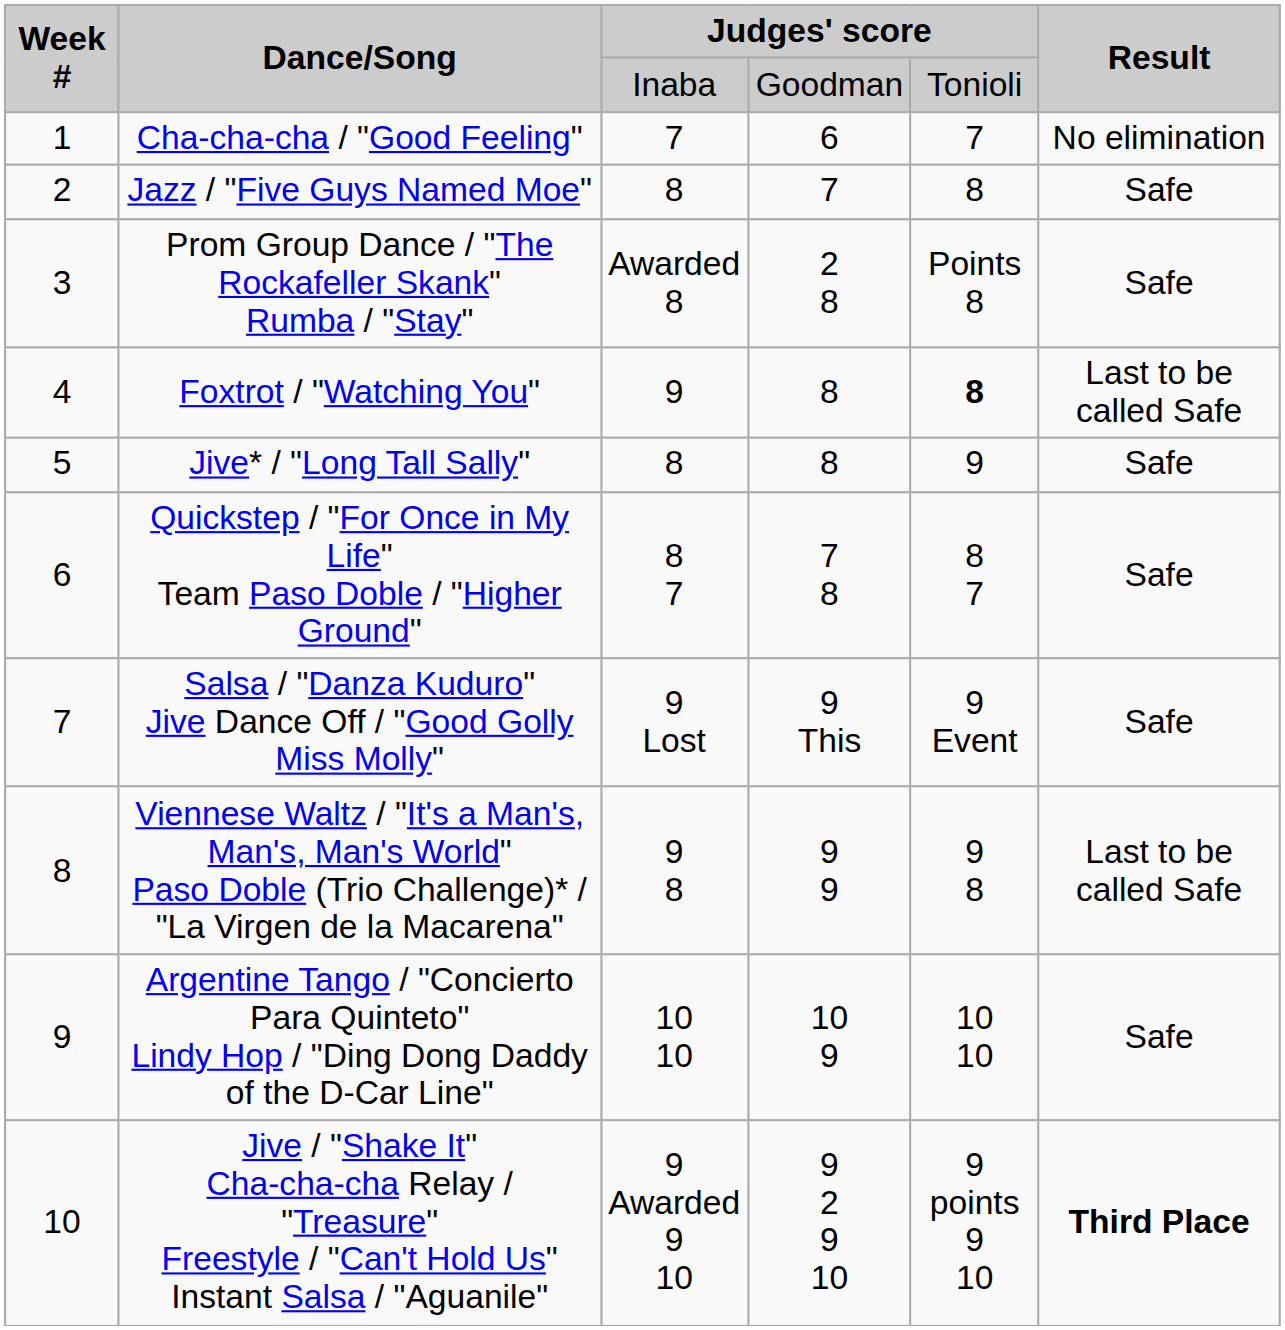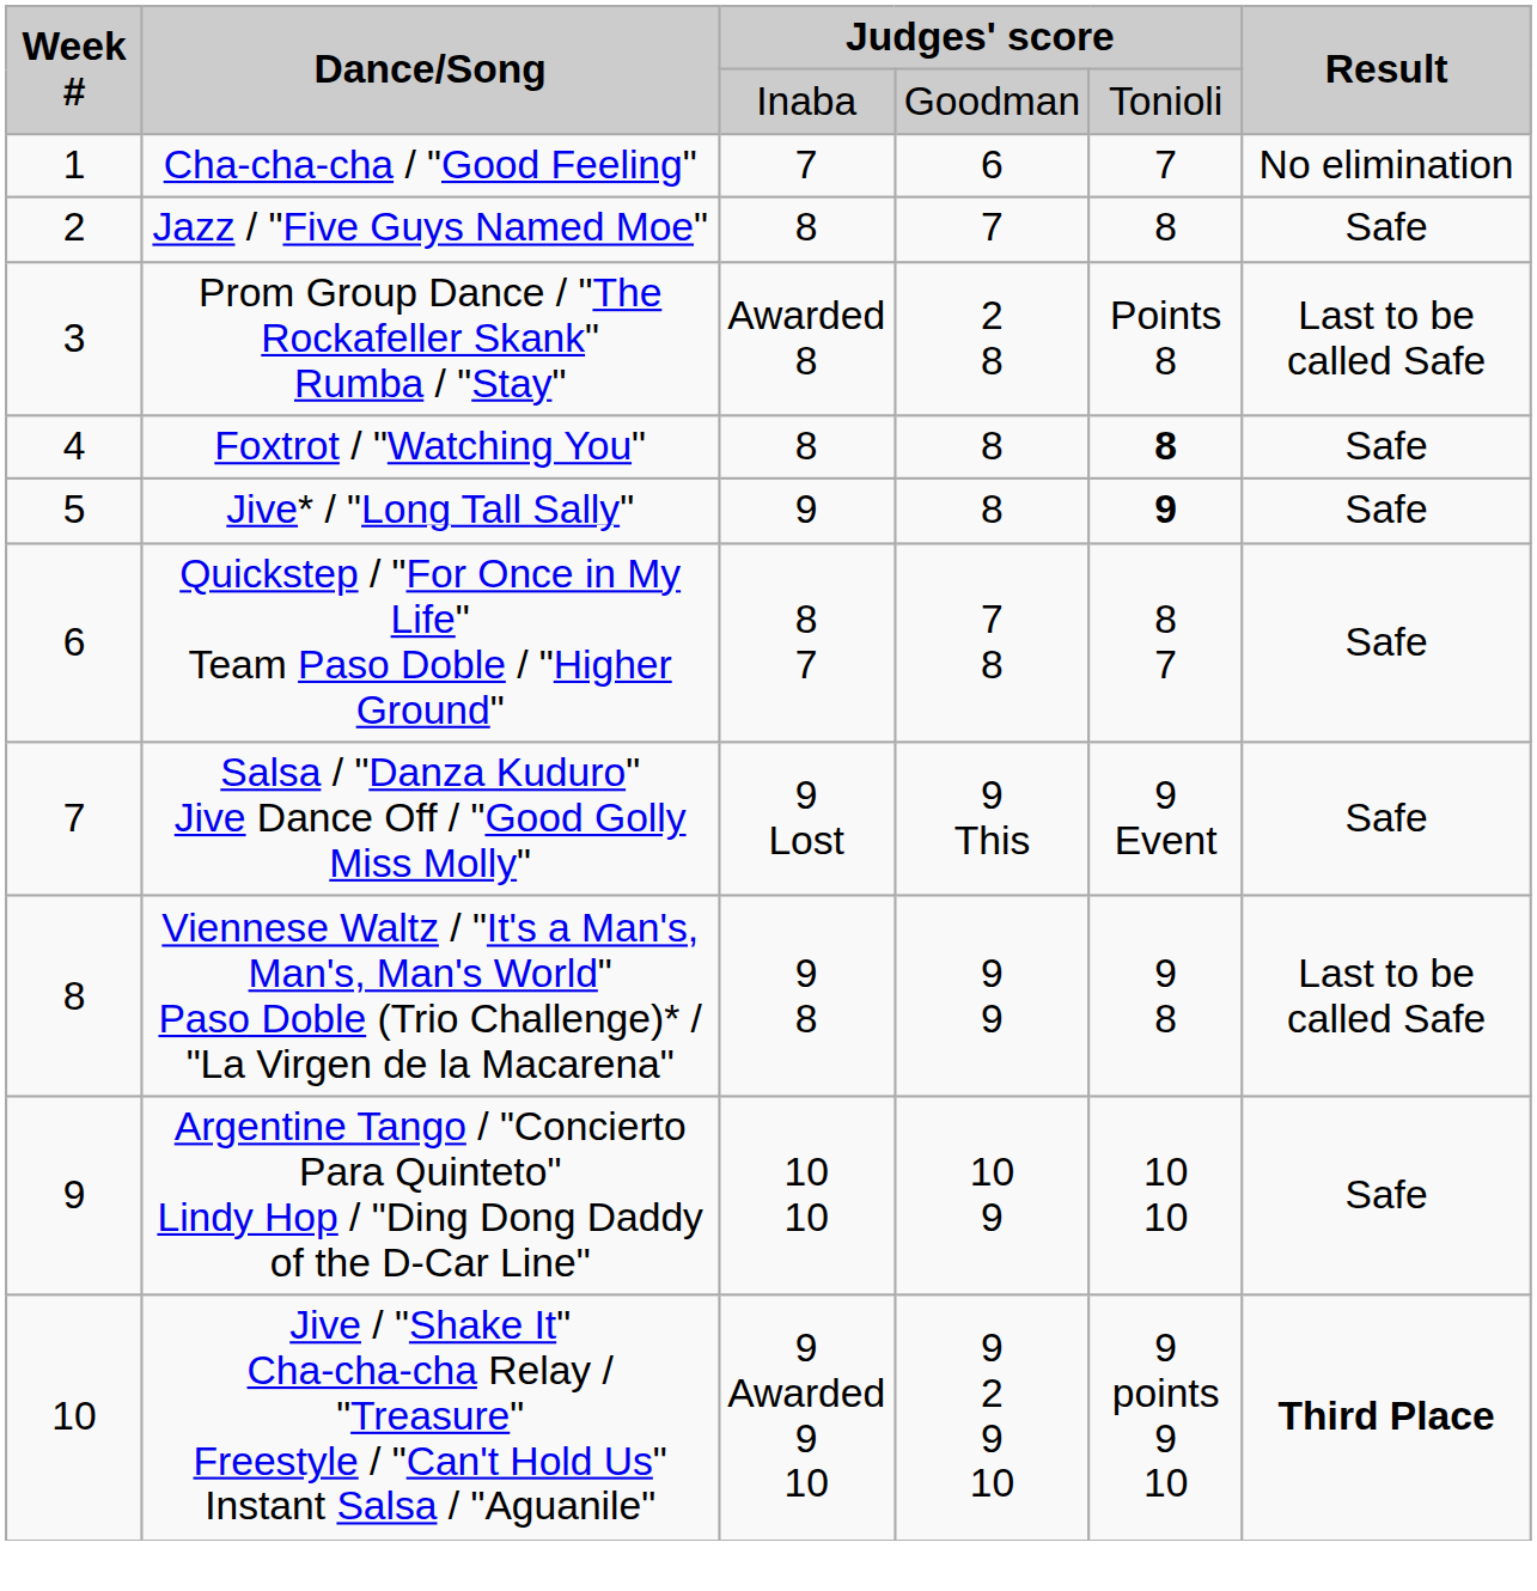Prom Group Dance / "The Rockafeller Skank" Rumba / "Stay" | Result: Safe -> Last to be called Safe
Foxtrot / "Watching You" | column 3: 9 -> 8
Foxtrot / "Watching You" | Result: Last to be called Safe -> Safe
Jive* / "Long Tall Sally" | column 3: 8 -> 9
Jive* / "Long Tall Sally" | column 5: normal -> bold
